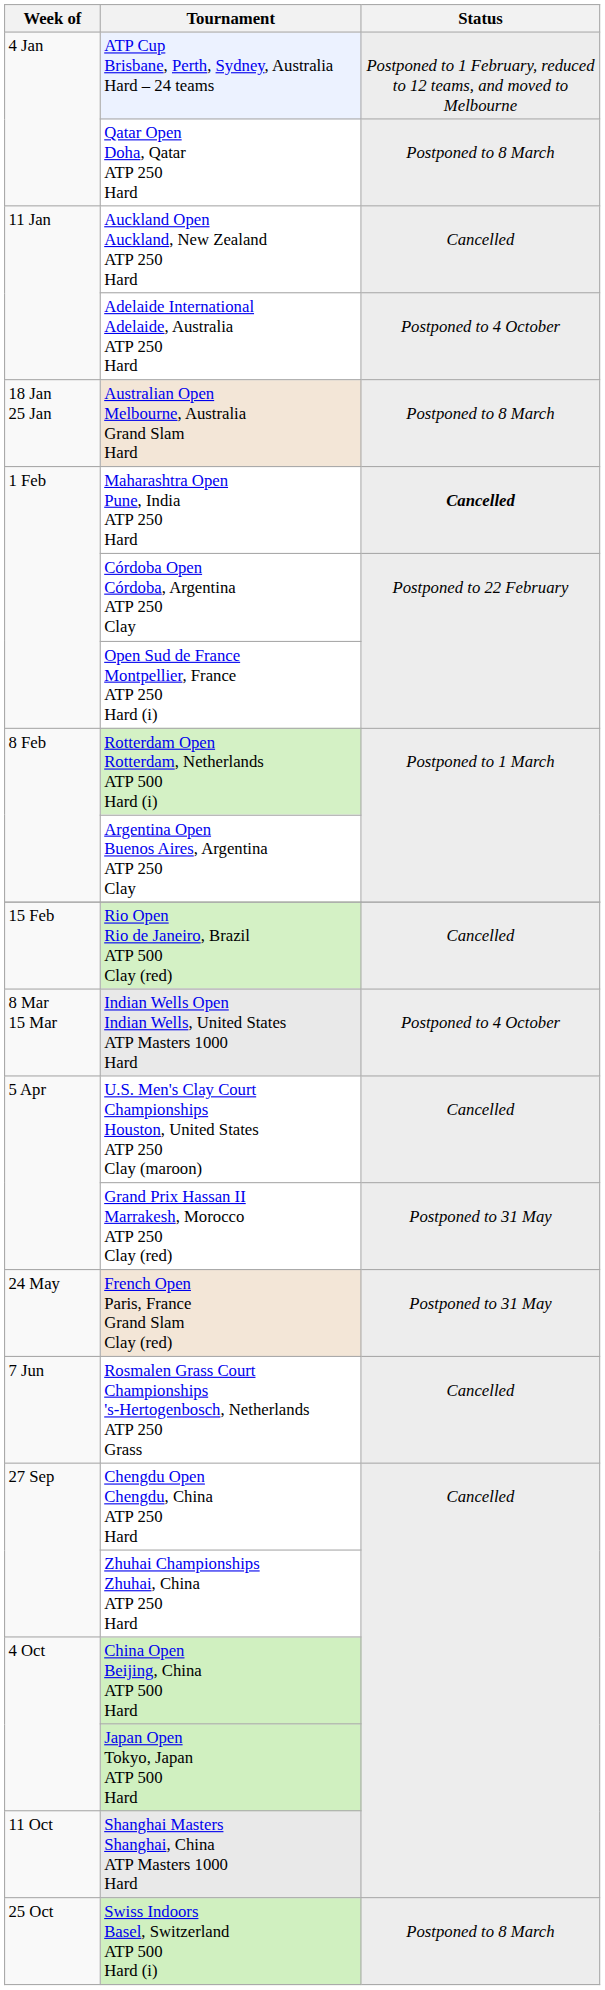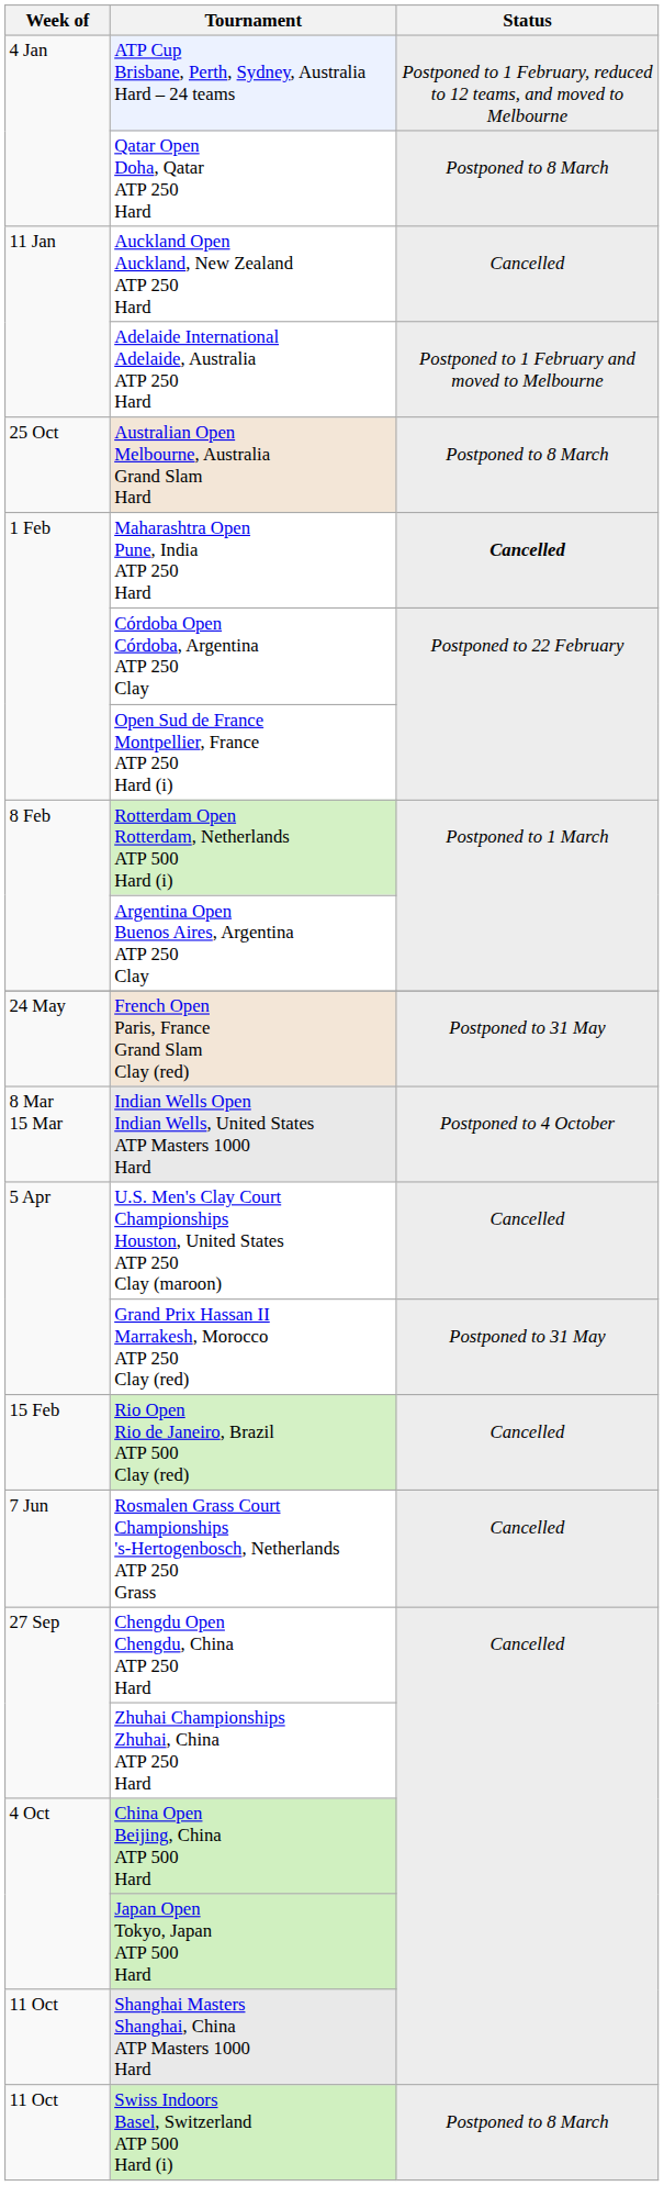Adelaide International Adelaide, Australia ATP 250 Hard | Status: Postponed to 4 October -> Postponed to 1 February and moved to Melbourne
Australian Open Melbourne, Australia Grand Slam Hard | Week of: 18 Jan 25 Jan -> 25 Oct
rows swapped: Rio Open Rio de Janeiro, Brazil ATP 500 Clay (red) <-> French Open Paris, France Grand Slam Clay (red)
Swiss Indoors Basel, Switzerland ATP 500 Hard (i) | Week of: 25 Oct -> 11 Oct
